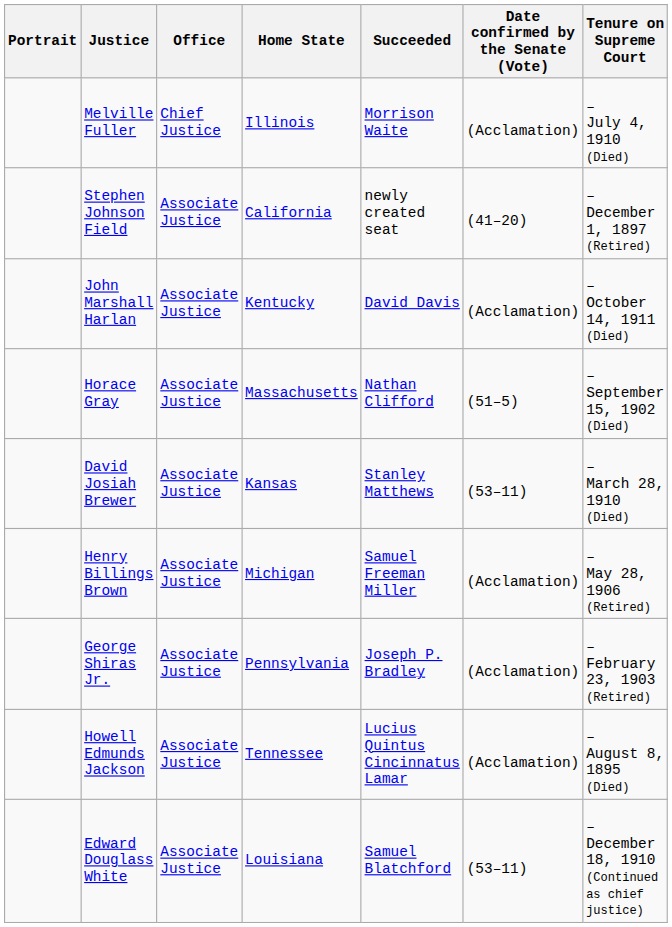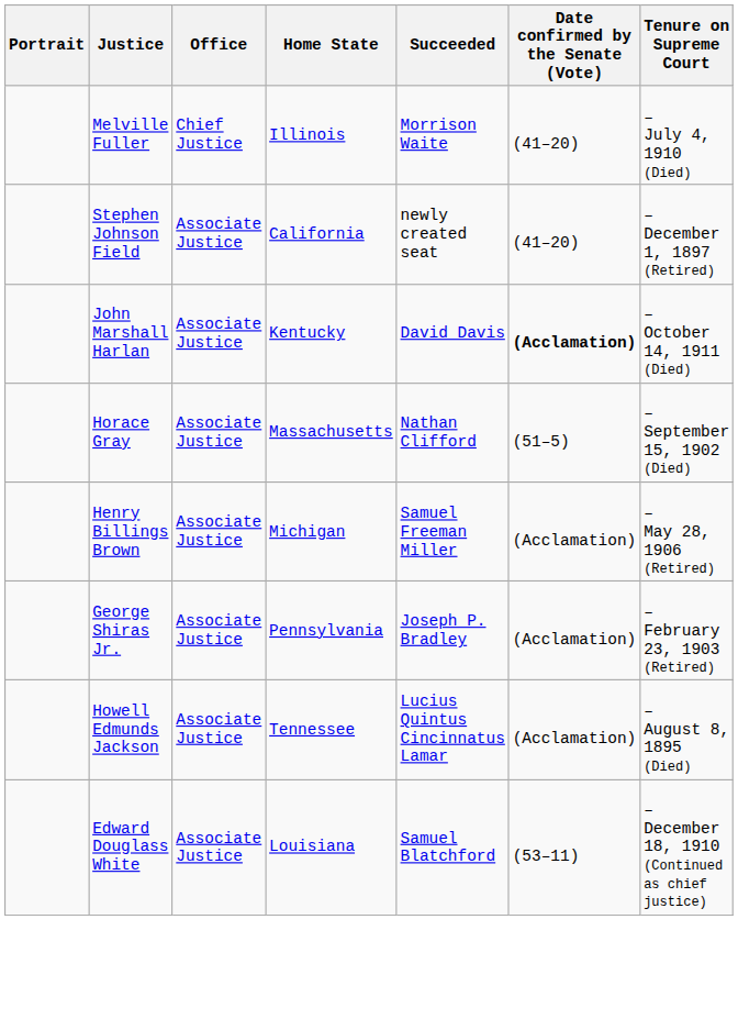Melville Fuller | Date confirmed by the Senate (Vote): (Acclamation) -> (41–20)
John Marshall Harlan | Date confirmed by the Senate (Vote): normal -> bold
- row: David Josiah Brewer | Associate Justice | Kansas | Stanley Matthews | (53–11) | – March 28, 1910 (Died)
